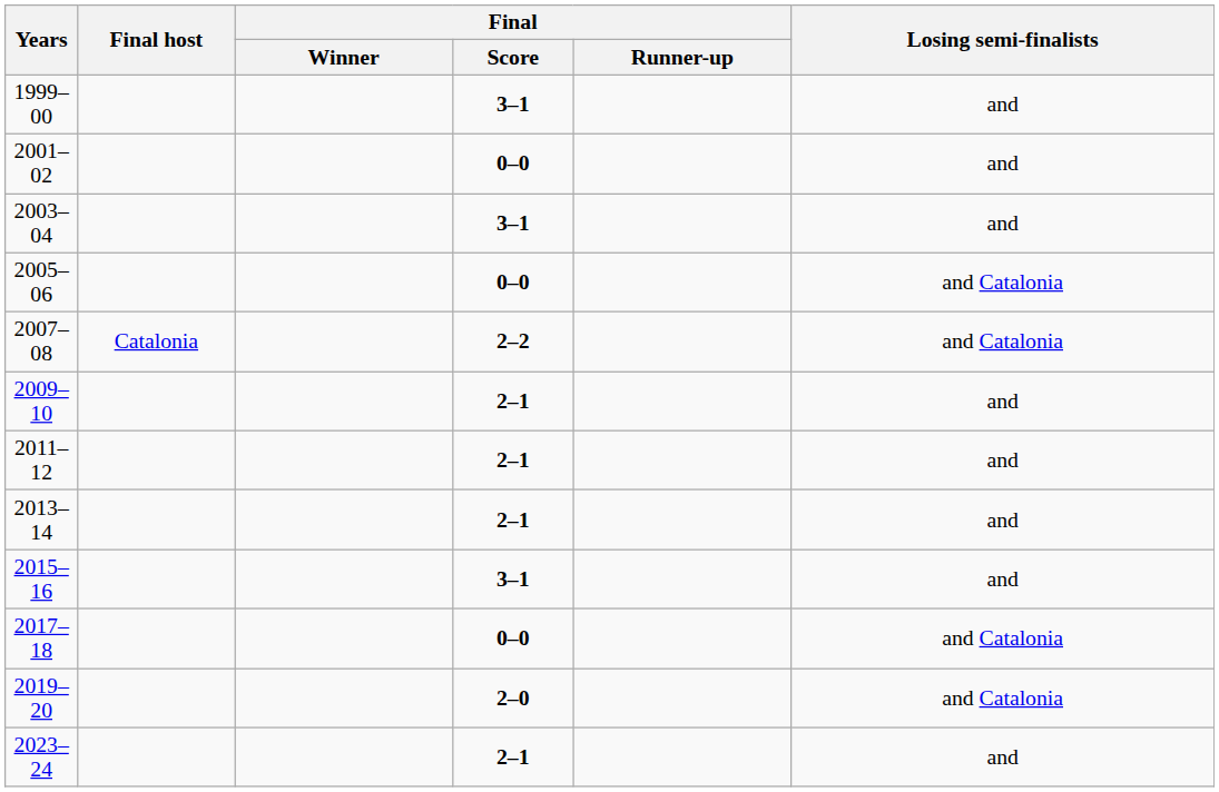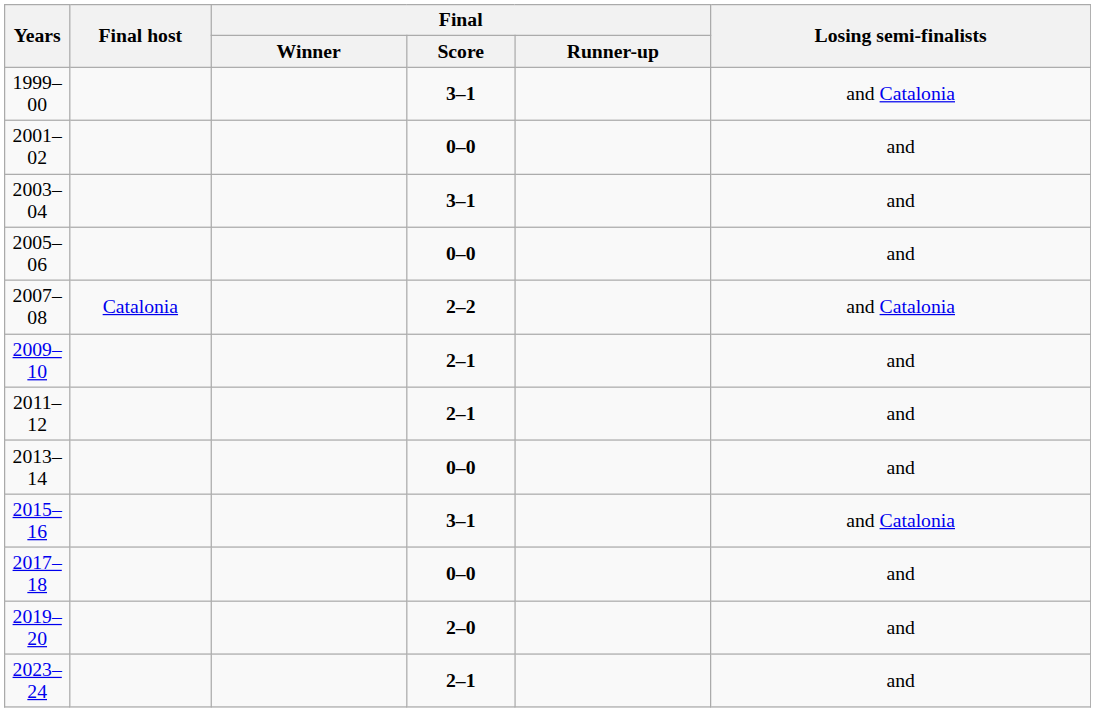1999–00 | Losing semi-finalists: and -> and Catalonia
2005–06 | Losing semi-finalists: and Catalonia -> and
2013–14 | Final / Score: 2–1 -> 0–0
2015–16 | Losing semi-finalists: and -> and Catalonia
2017–18 | Losing semi-finalists: and Catalonia -> and
2019–20 | Losing semi-finalists: and Catalonia -> and
